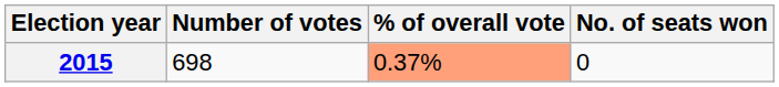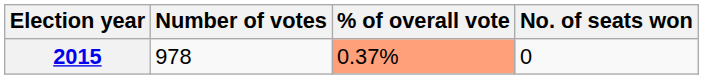2015 | Number of votes: 698 -> 978
